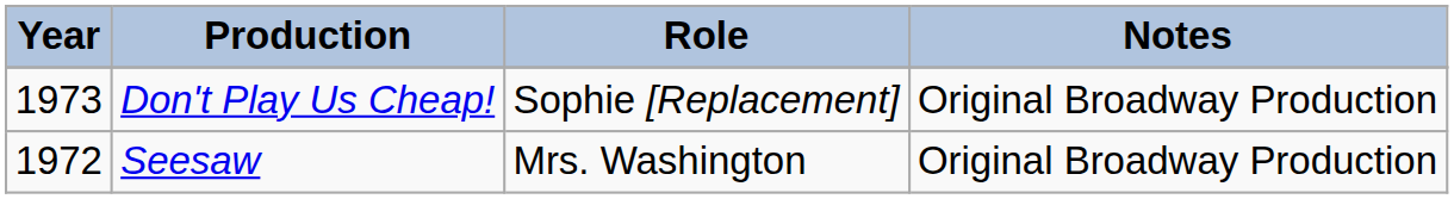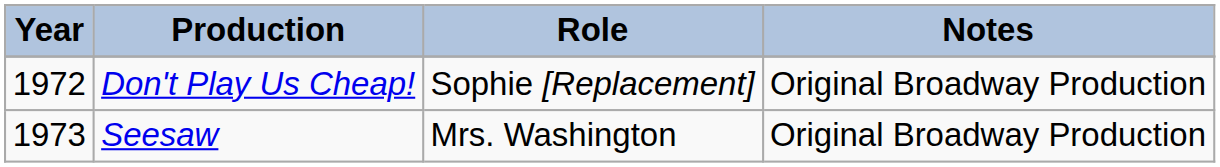Don't Play Us Cheap! | Year: 1973 -> 1972
Seesaw | Year: 1972 -> 1973
